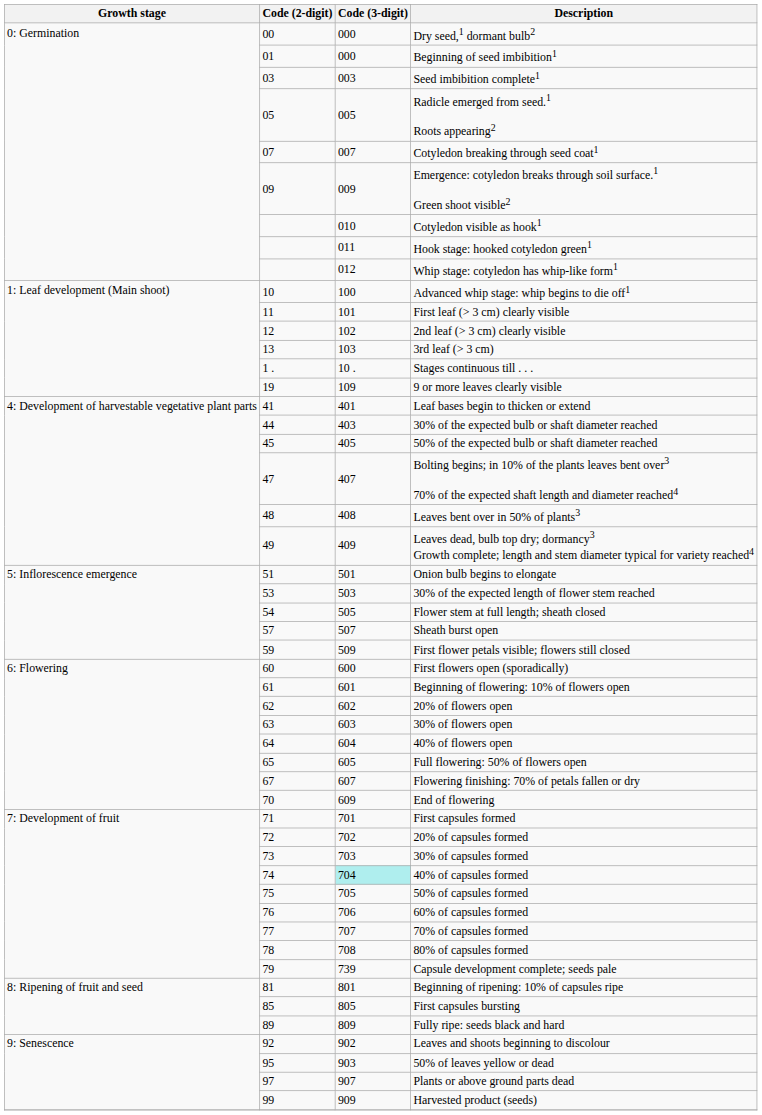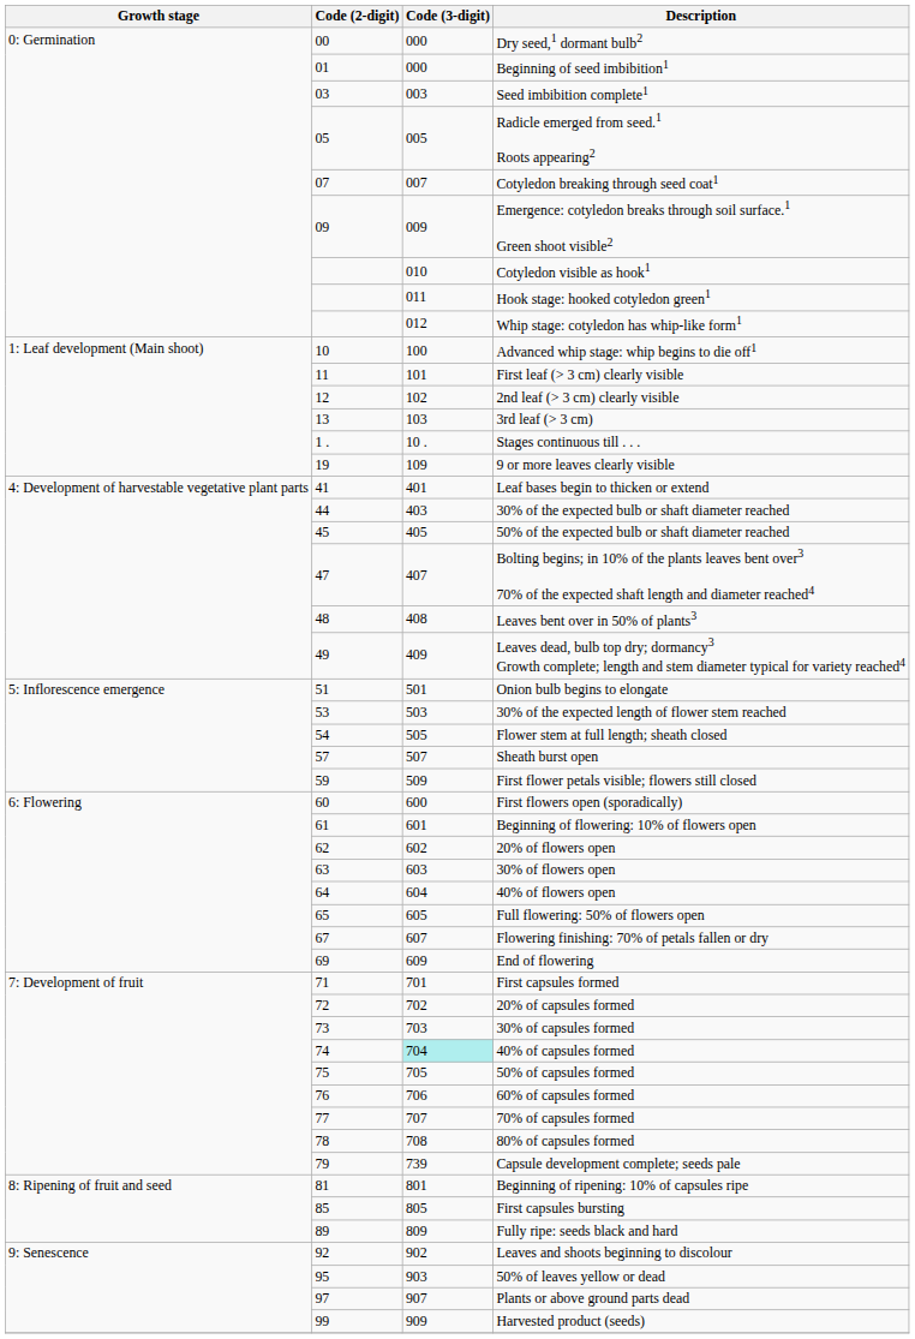End of flowering | Code (2-digit): 70 -> 69
